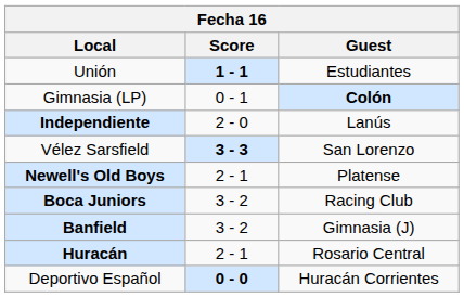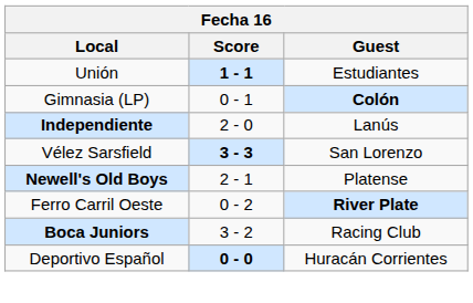+ row: Ferro Carril Oeste | 0 - 2 | River Plate
- row: Banfield | 3 - 2 | Gimnasia (J)
- row: Huracán | 2 - 1 | Rosario Central
